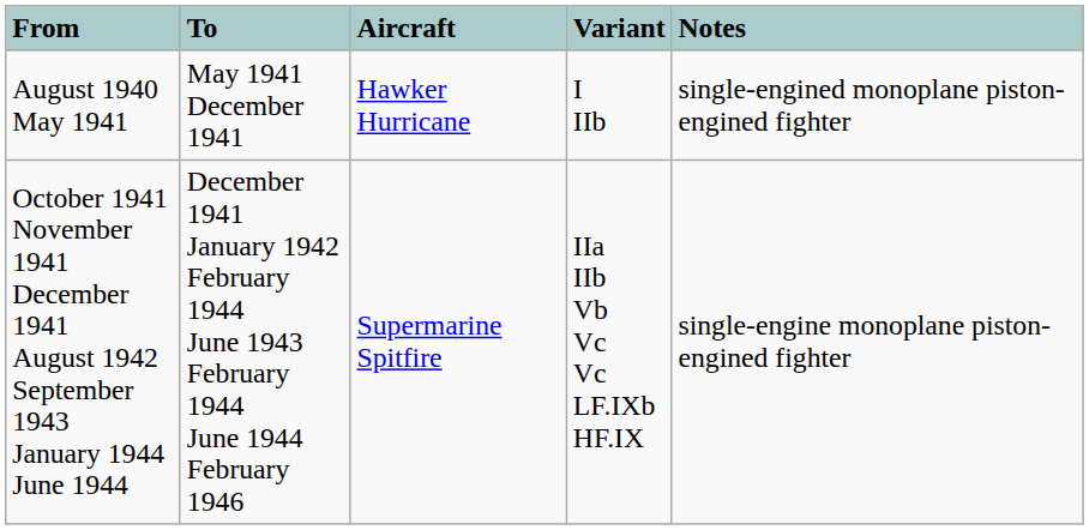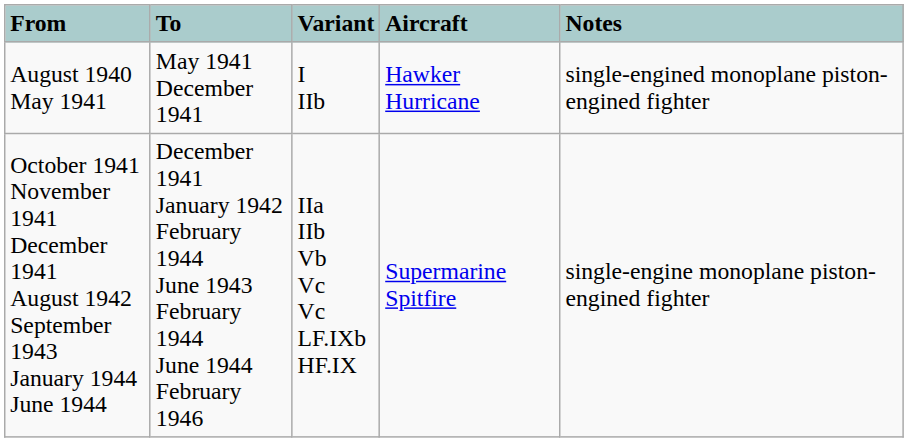columns swapped: Aircraft <-> Variant
